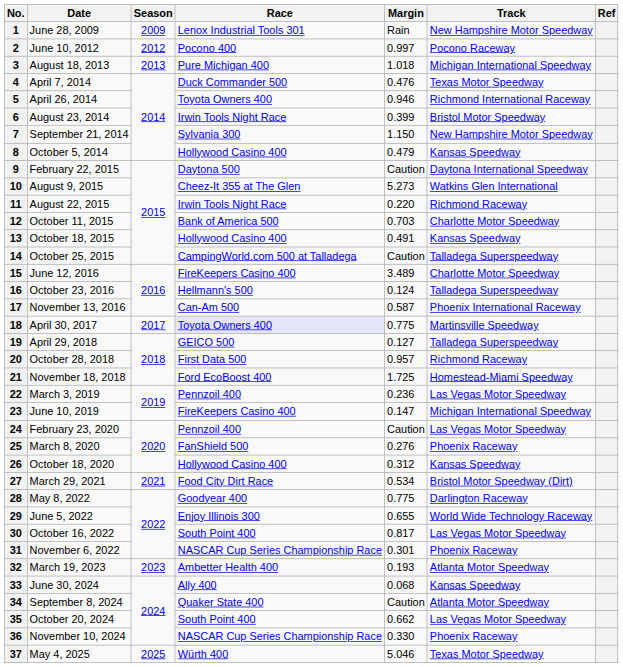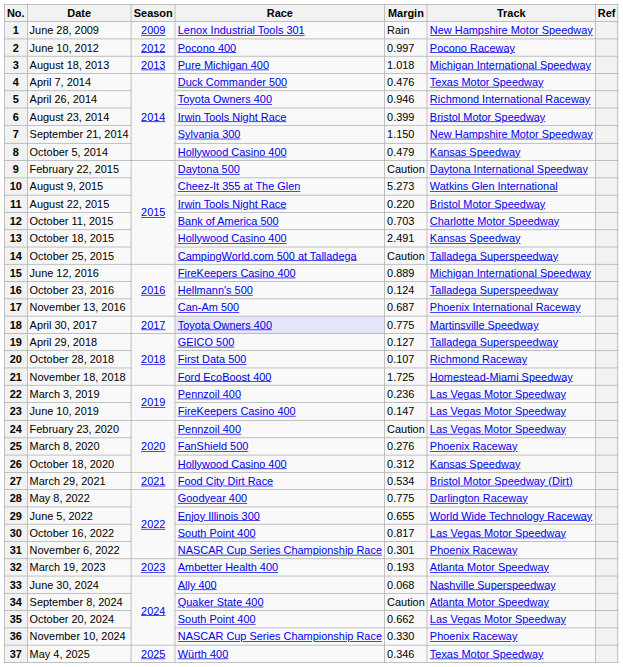11 | Track: Richmond Raceway -> Bristol Motor Speedway
13 | Margin: 0.491 -> 2.491
15 | Margin: 3.489 -> 0.889
15 | Track: Charlotte Motor Speedway -> Michigan International Speedway
17 | Margin: 0.587 -> 0.687
20 | Margin: 0.957 -> 0.107
23 | Track: Michigan International Speedway -> Las Vegas Motor Speedway
33 | Track: Kansas Speedway -> Nashville Superspeedway
37 | Margin: 5.046 -> 0.346
